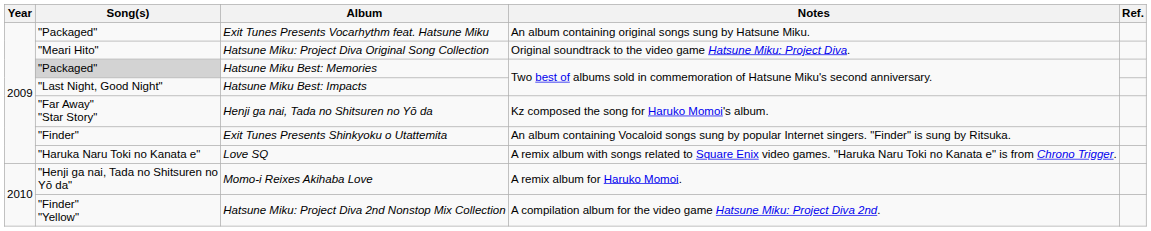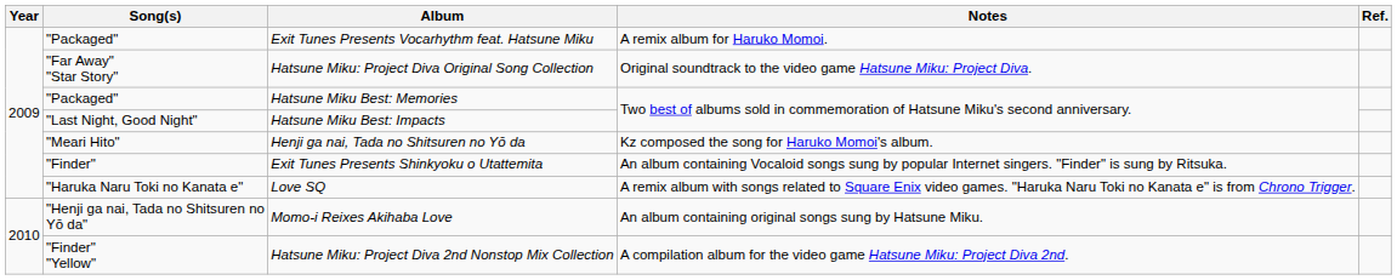Exit Tunes Presents Vocarhythm feat. Hatsune Miku | Notes: An album containing original songs sung by Hatsune Miku. -> A remix album for Haruko Momoi.
Hatsune Miku: Project Diva Original Song Collection | Song(s): "Meari Hito" -> "Far Away" "Star Story"
Hatsune Miku Best: Memories | Song(s): lightgrey background -> no background
Henji ga nai, Tada no Shitsuren no Yō da | Song(s): "Far Away" "Star Story" -> "Meari Hito"
Momo-i Reixes Akihaba Love | Notes: A remix album for Haruko Momoi. -> An album containing original songs sung by Hatsune Miku.
